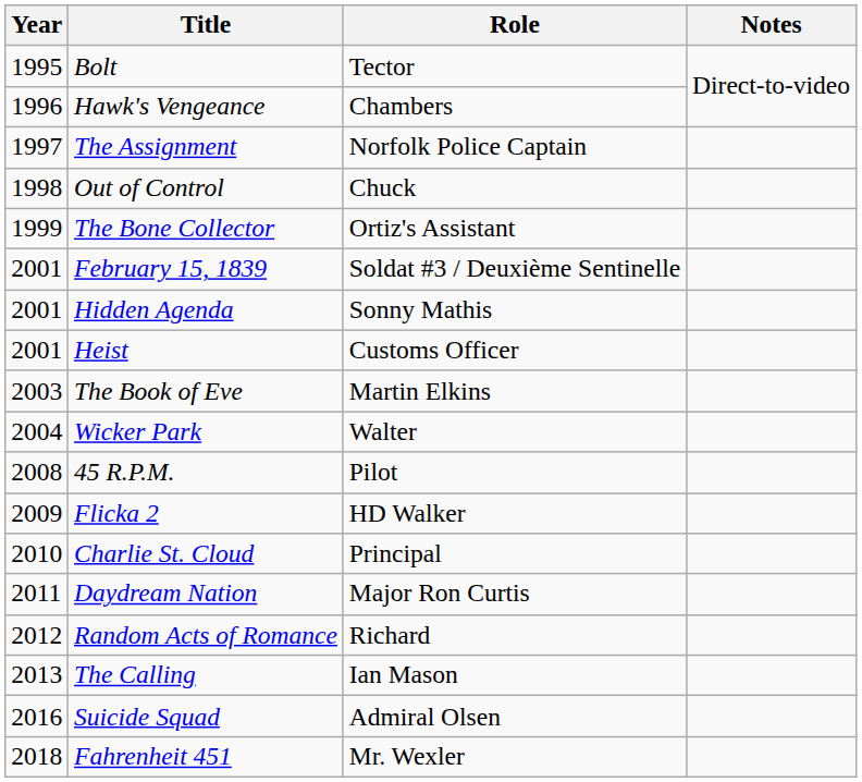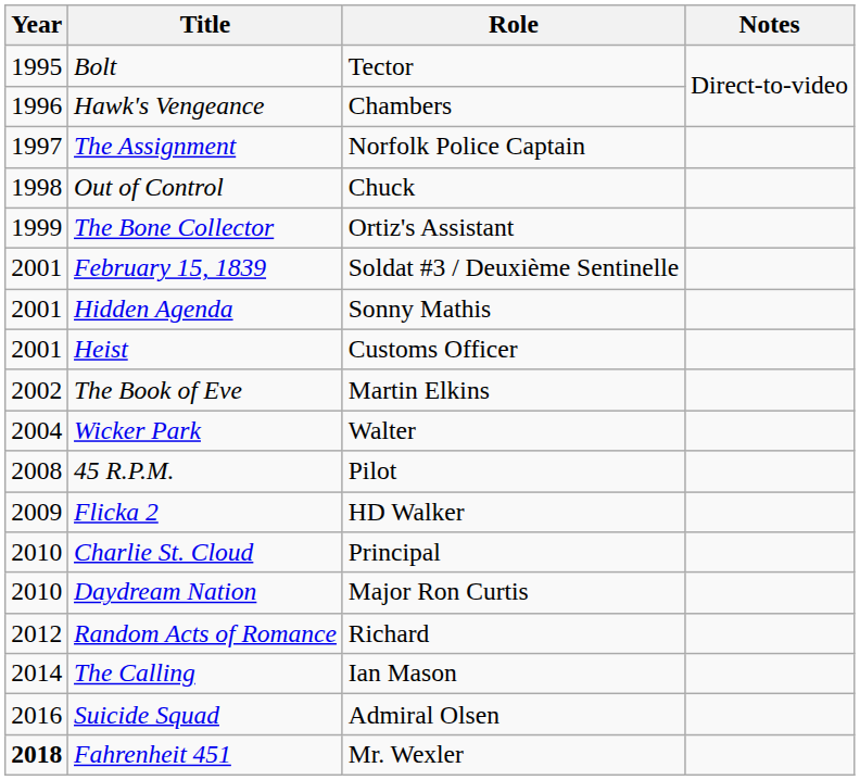The Book of Eve | Year: 2003 -> 2002
Daydream Nation | Year: 2011 -> 2010
The Calling | Year: 2013 -> 2014
Fahrenheit 451 | Year: normal -> bold
